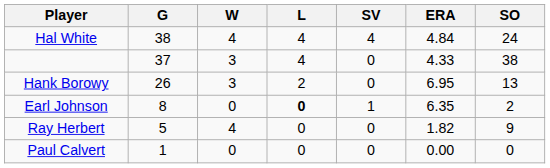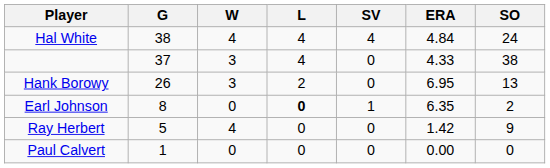Ray Herbert | ERA: 1.82 -> 1.42
